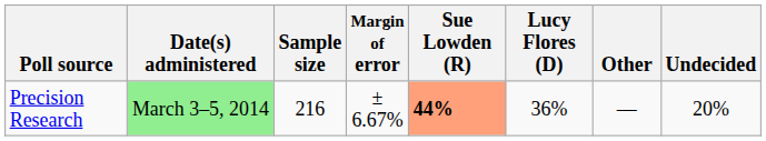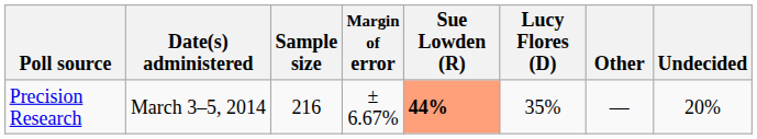Precision Research | Date(s) administered: lightgreen background -> no background
Precision Research | Lucy Flores (D): 36% -> 35%
